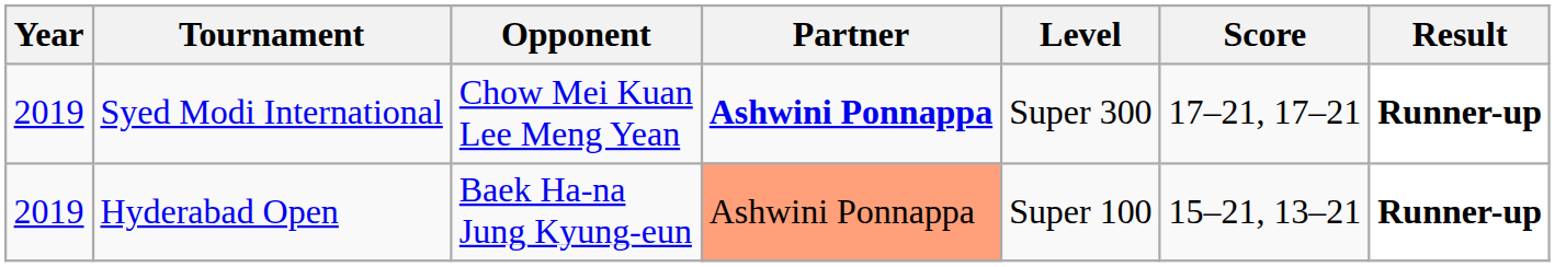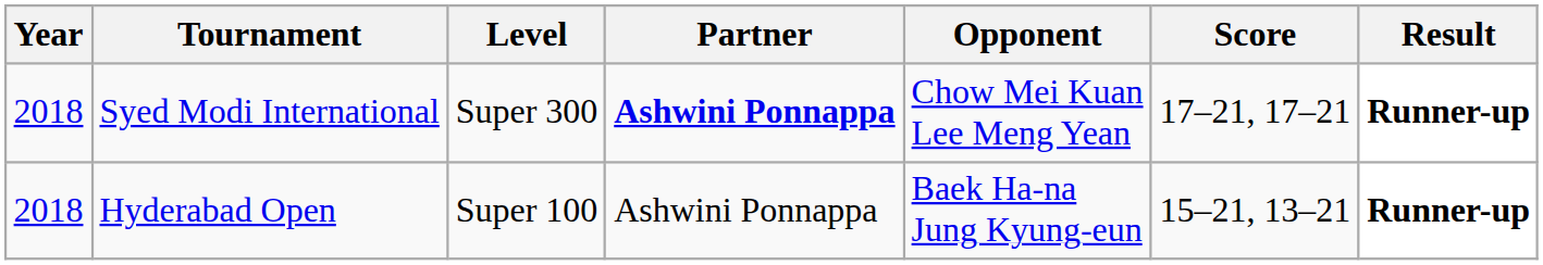columns swapped: Level <-> Opponent
Syed Modi International | Year: 2019 -> 2018
Hyderabad Open | Year: 2019 -> 2018
Hyderabad Open | Partner: lightsalmon background -> no background
